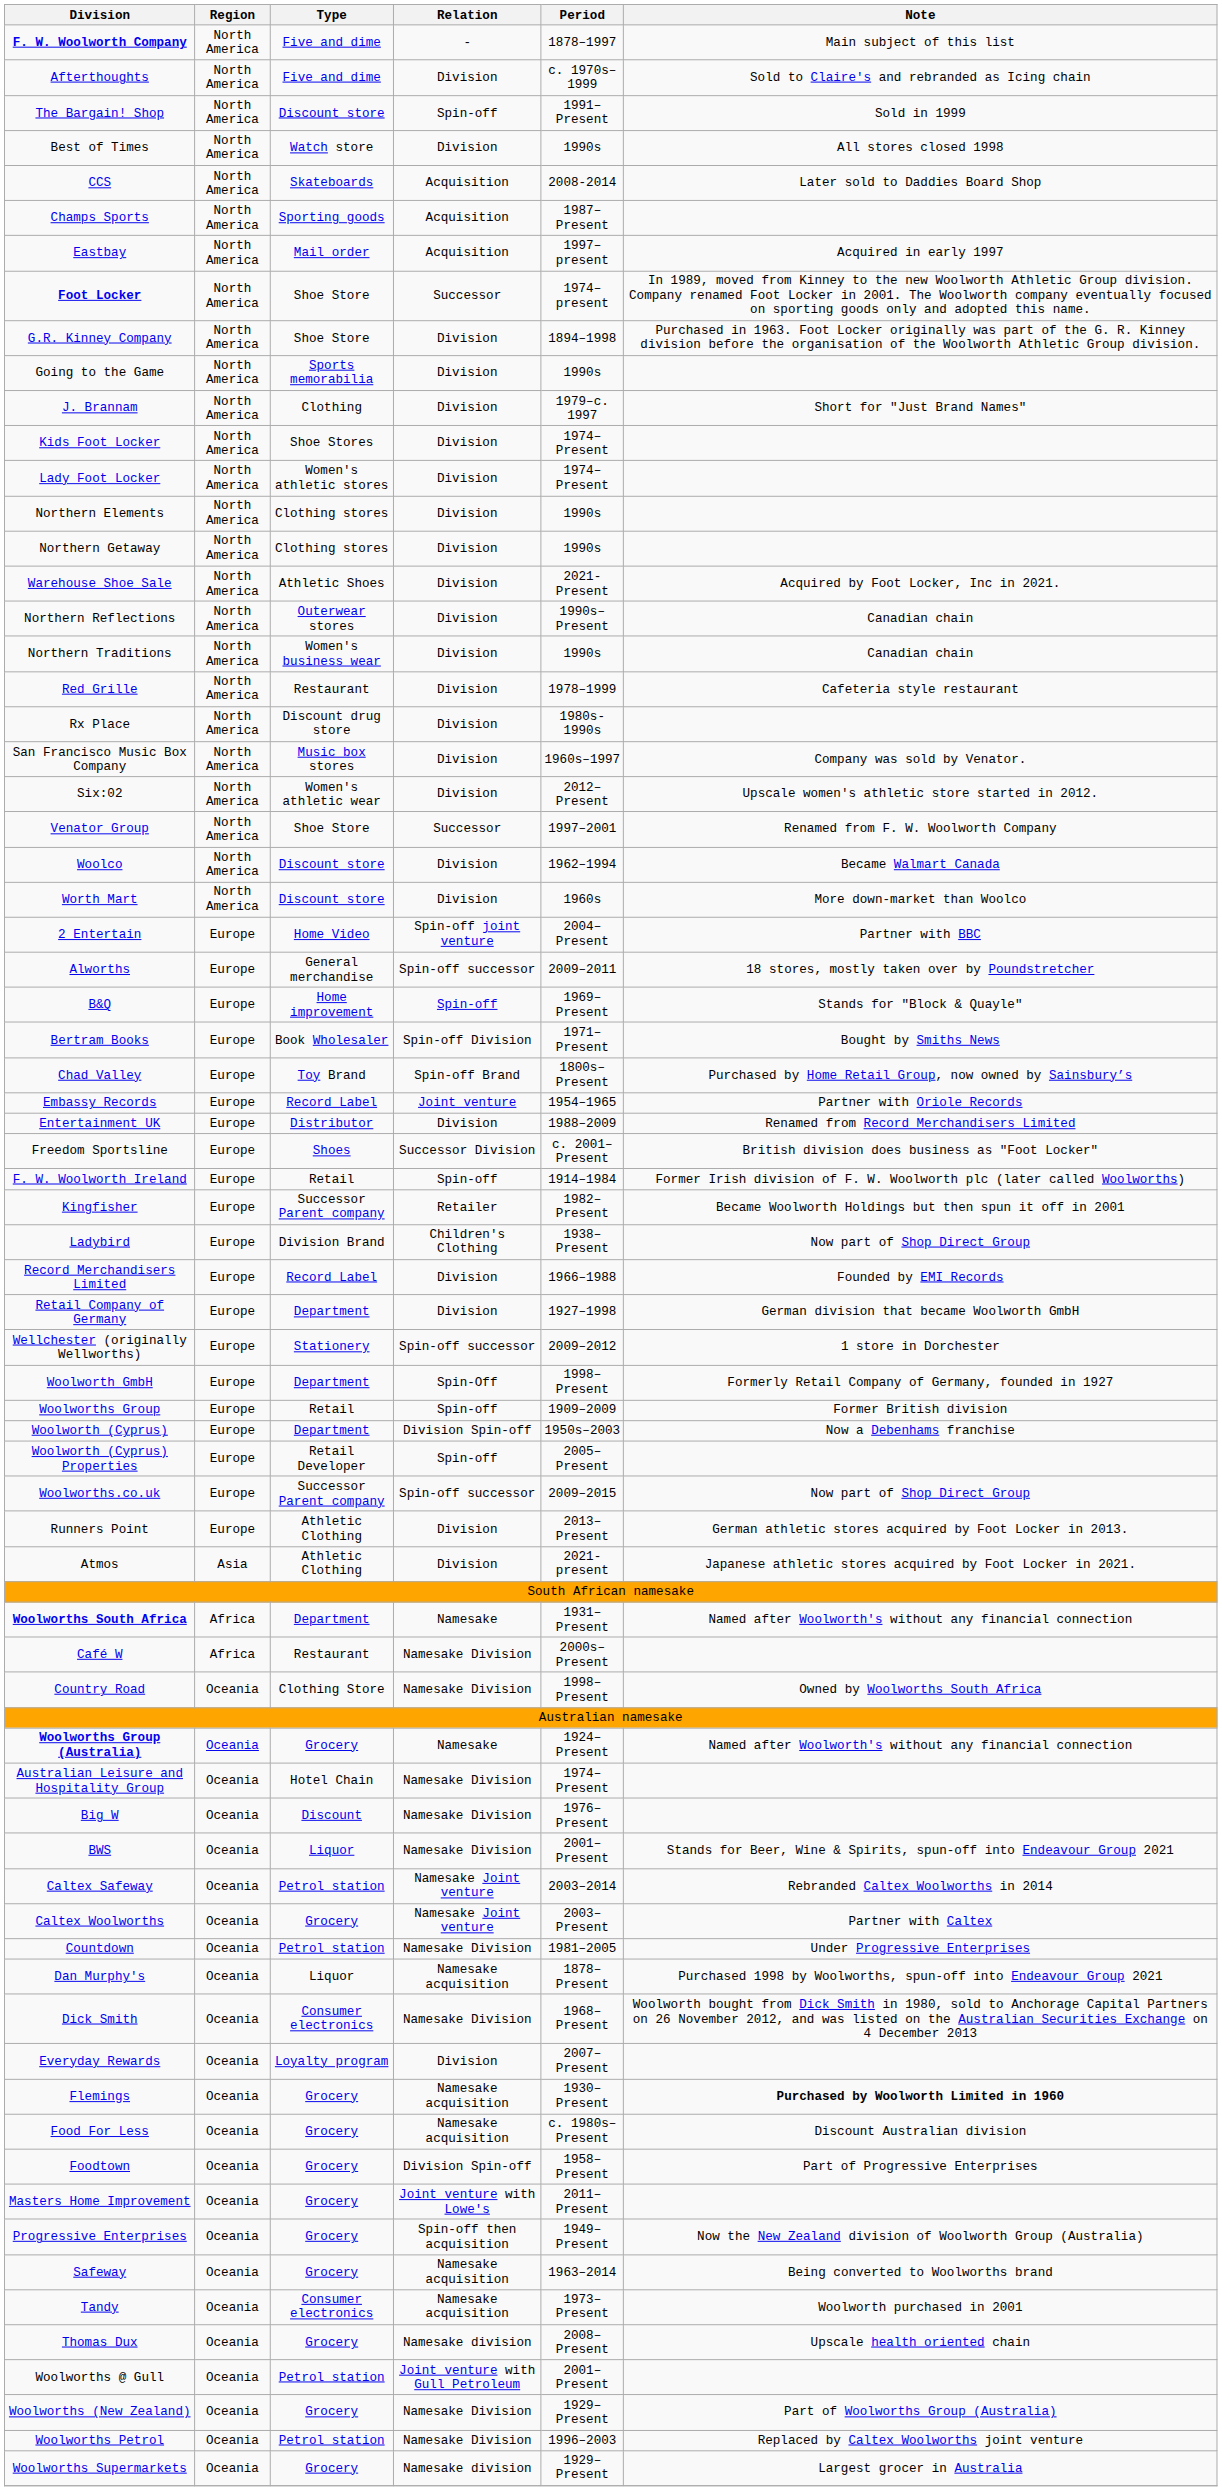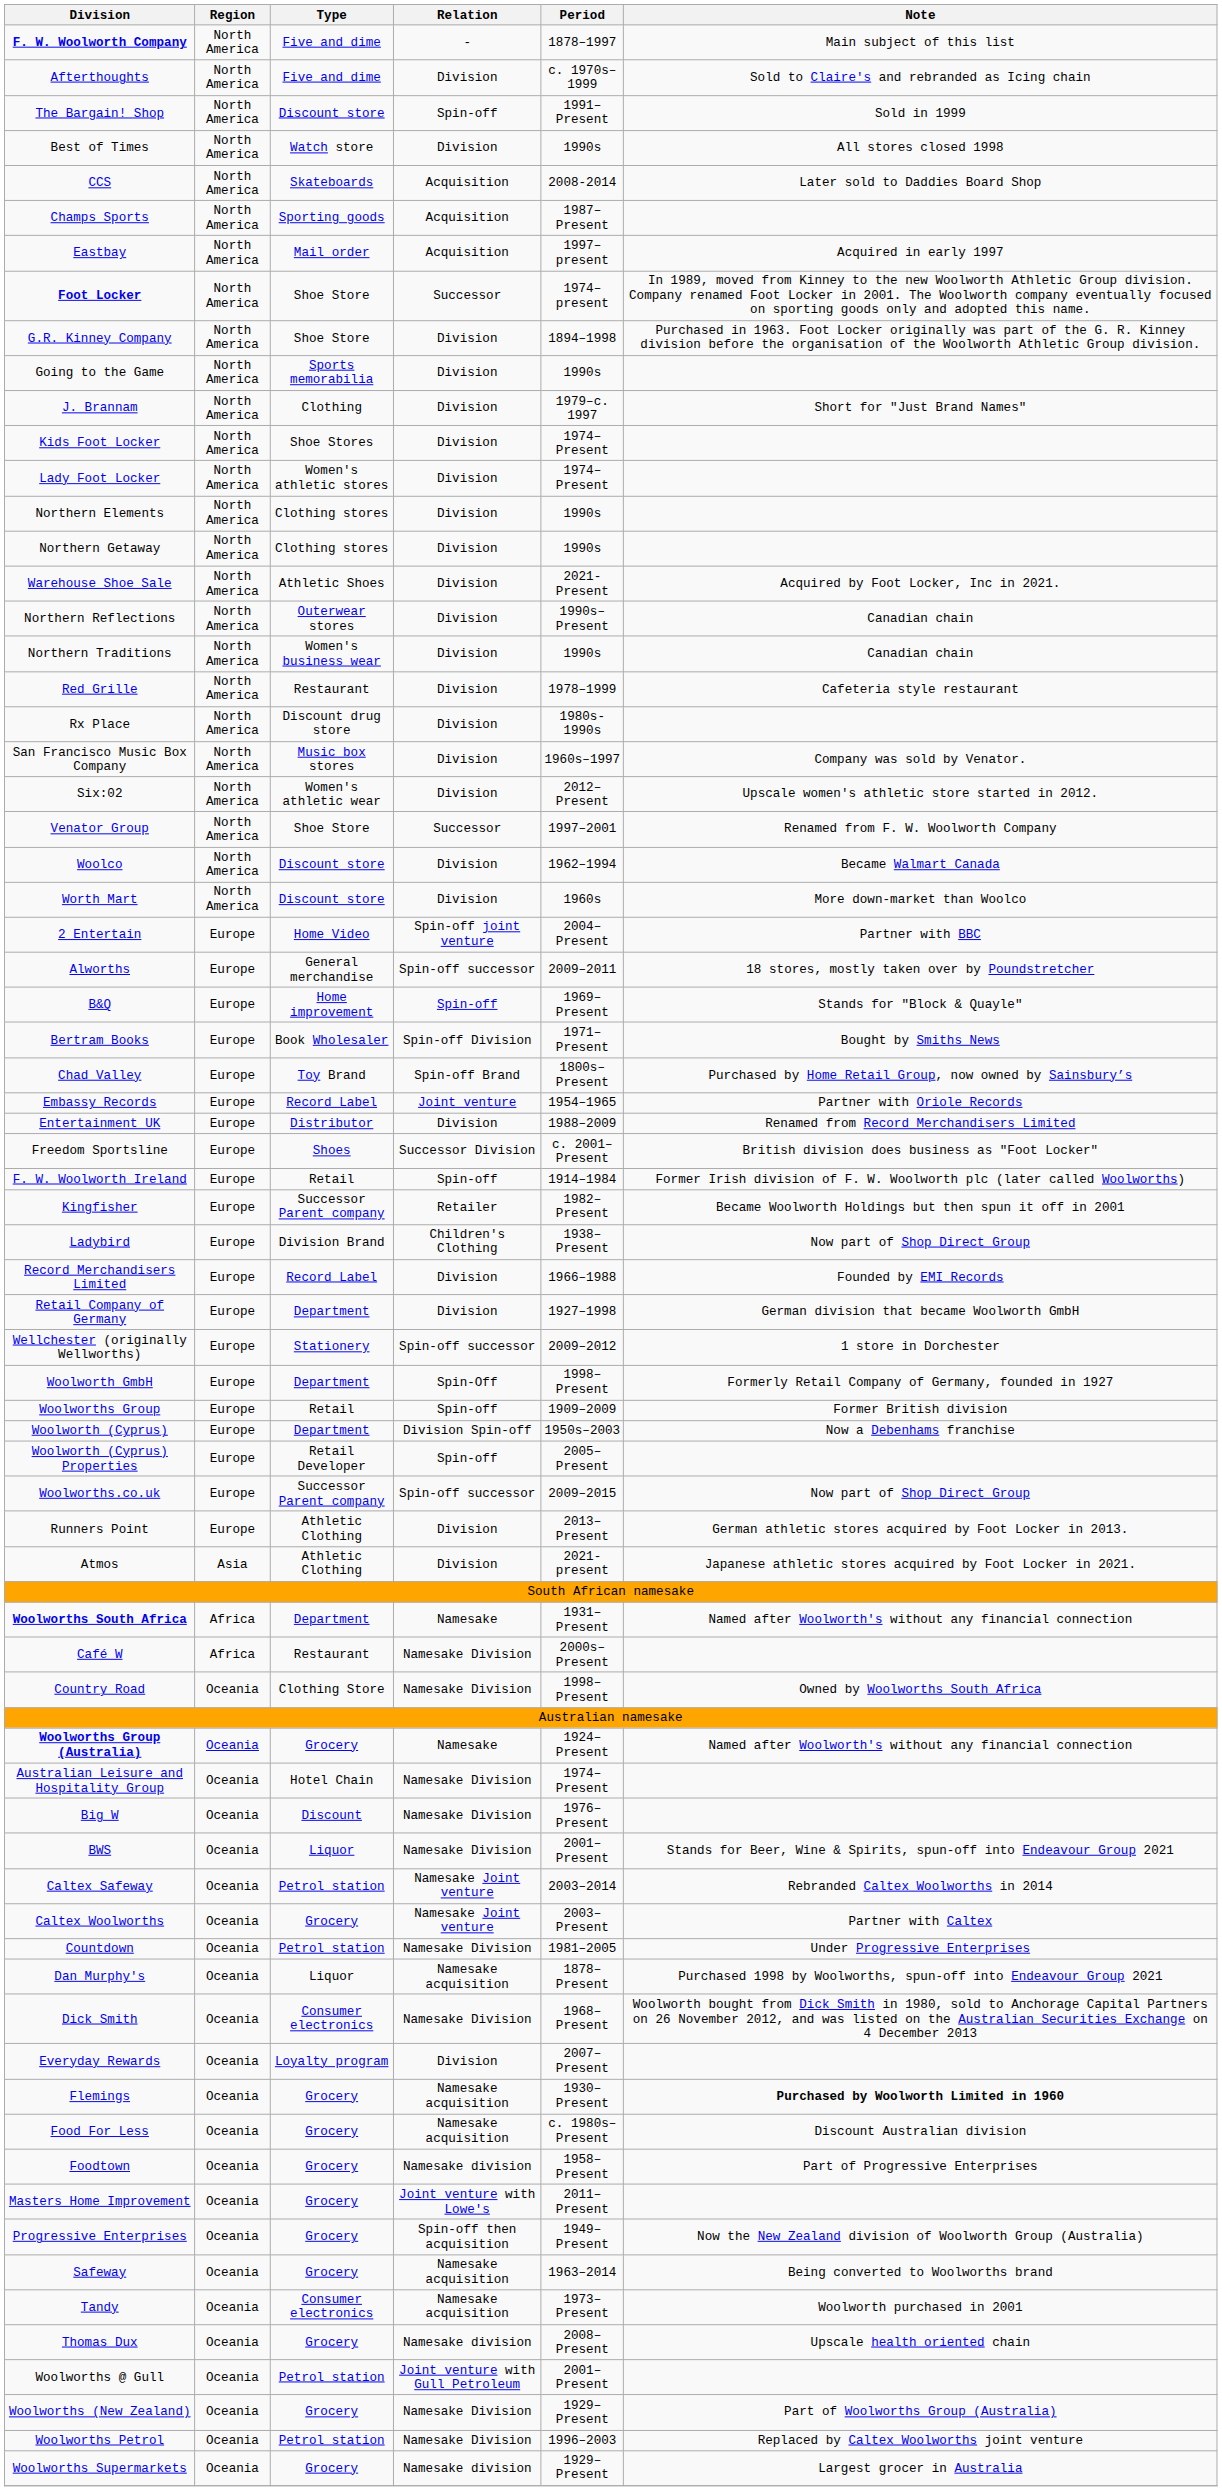Foodtown | Relation: Division Spin-off -> Namesake division
